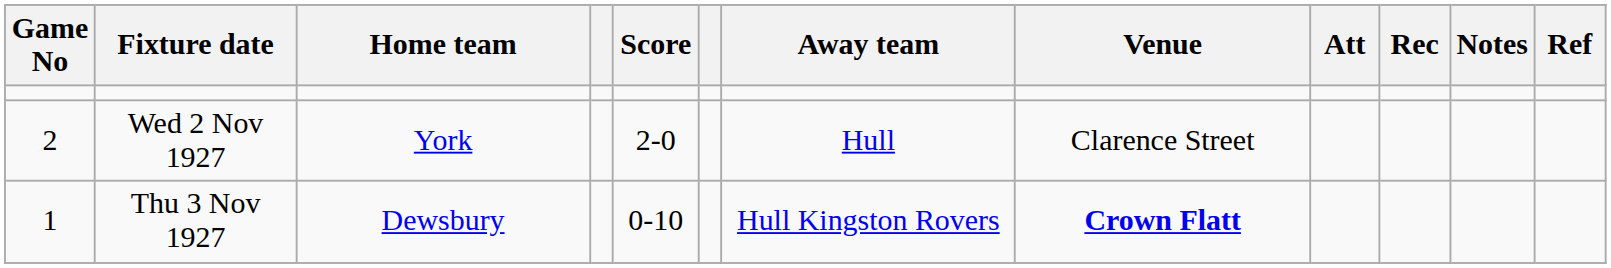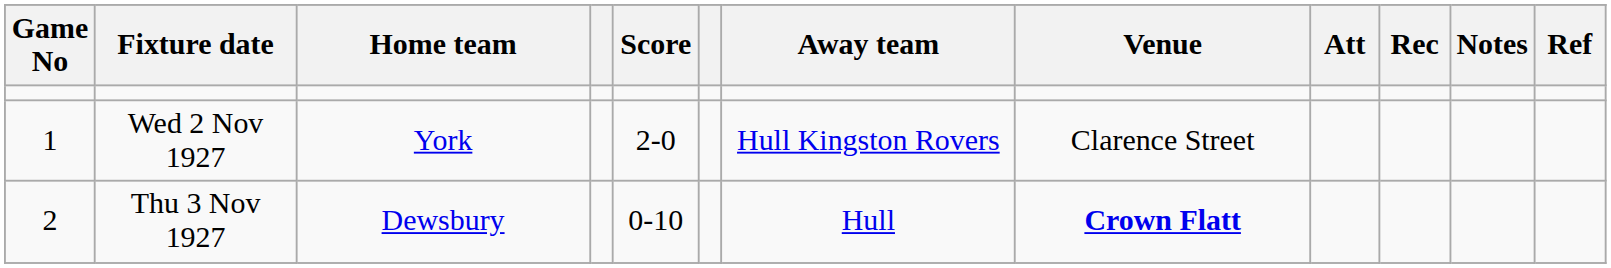Wed 2 Nov 1927 | Game No: 2 -> 1
Wed 2 Nov 1927 | Away team: Hull -> Hull Kingston Rovers
Thu 3 Nov 1927 | Game No: 1 -> 2
Thu 3 Nov 1927 | Away team: Hull Kingston Rovers -> Hull
